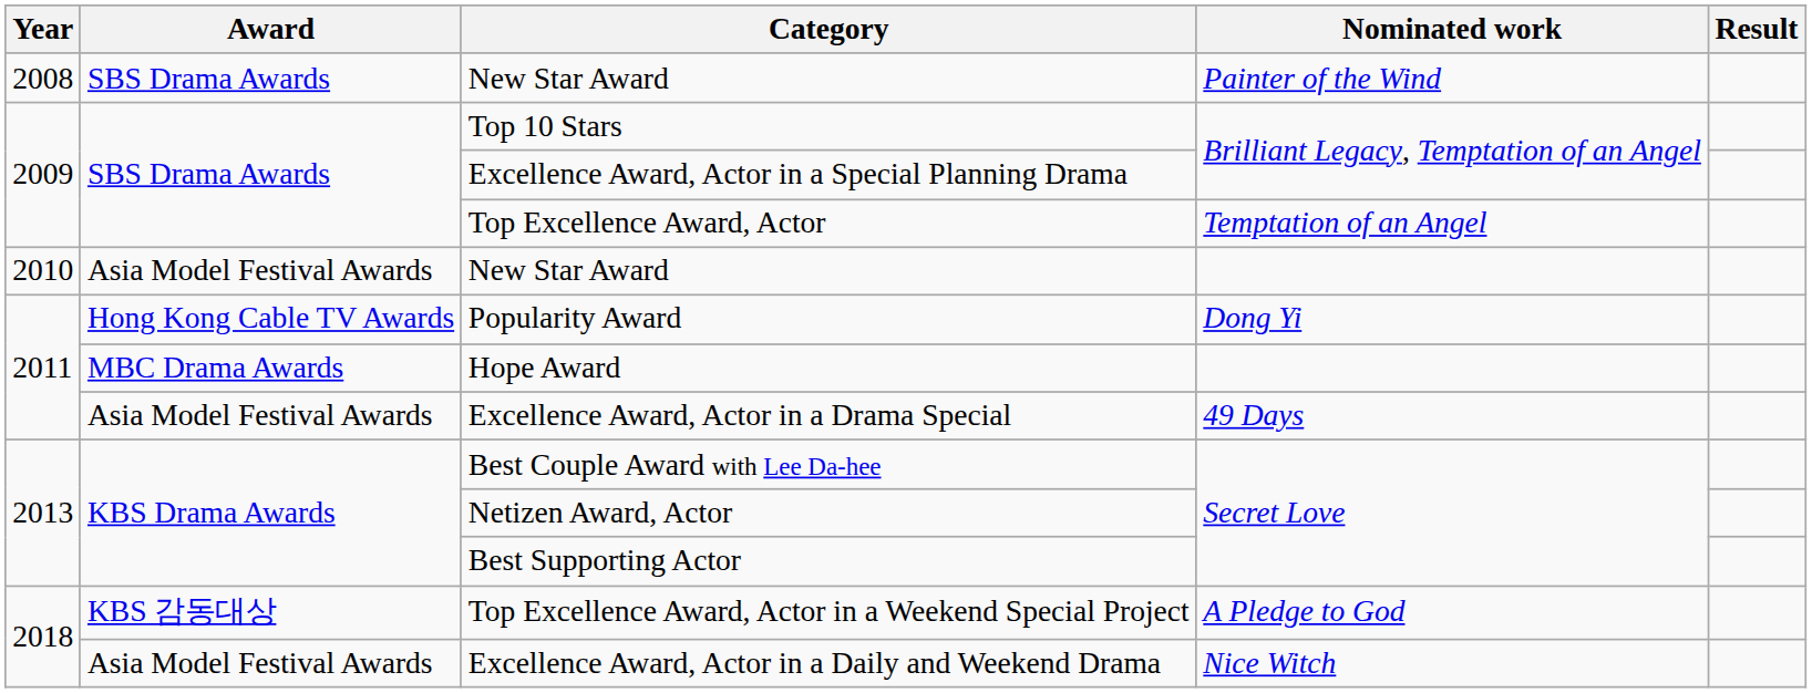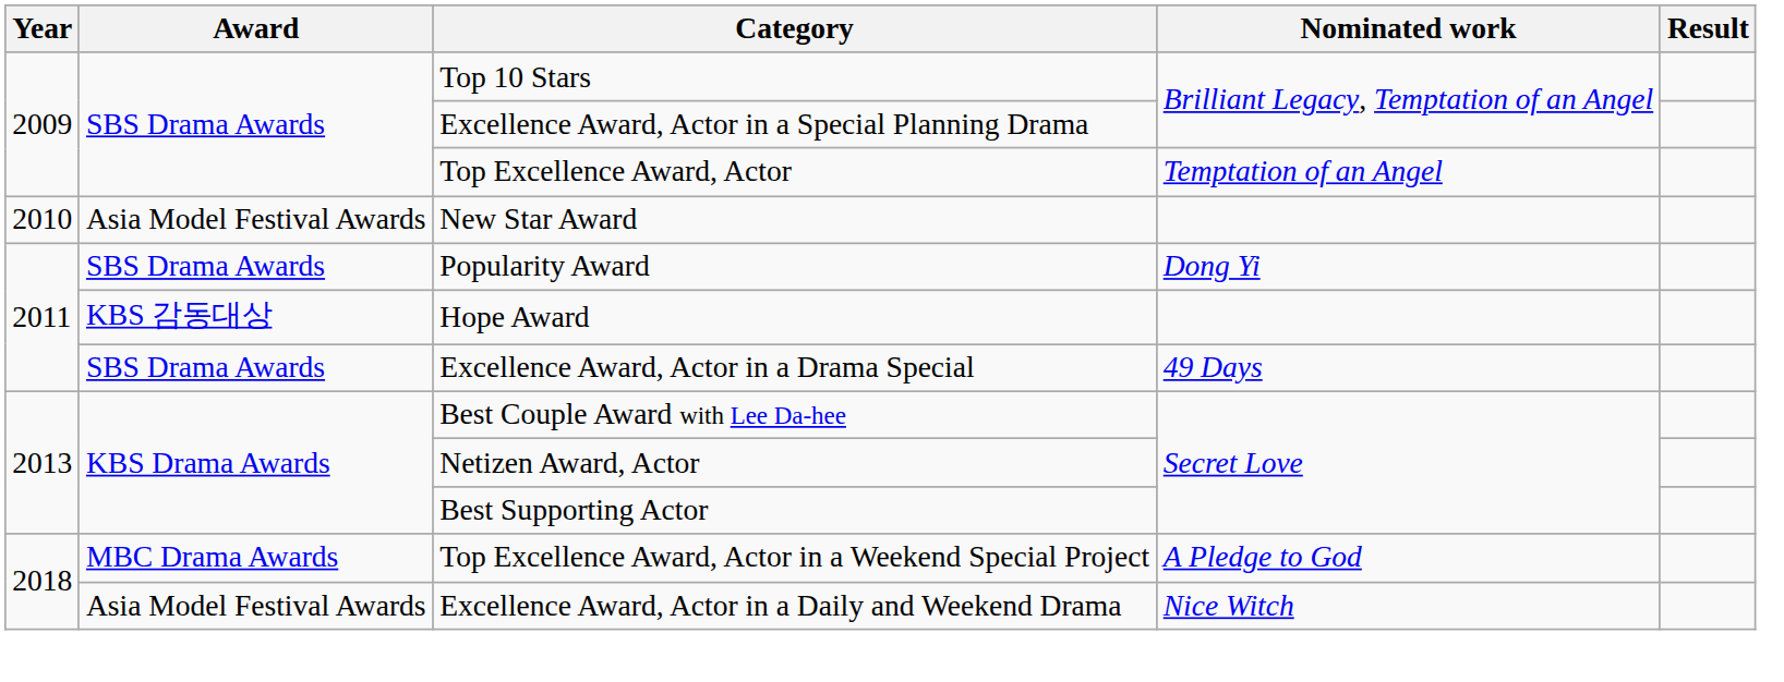- row: 2008 | SBS Drama Awards | New Star Award | Painter of the Wind
Popularity Award | Award: Hong Kong Cable TV Awards -> SBS Drama Awards
Hope Award | Award: MBC Drama Awards -> KBS 감동대상
Excellence Award, Actor in a Drama Special | Award: Asia Model Festival Awards -> SBS Drama Awards
Top Excellence Award, Actor in a Weekend Special Project | Award: KBS 감동대상 -> MBC Drama Awards
